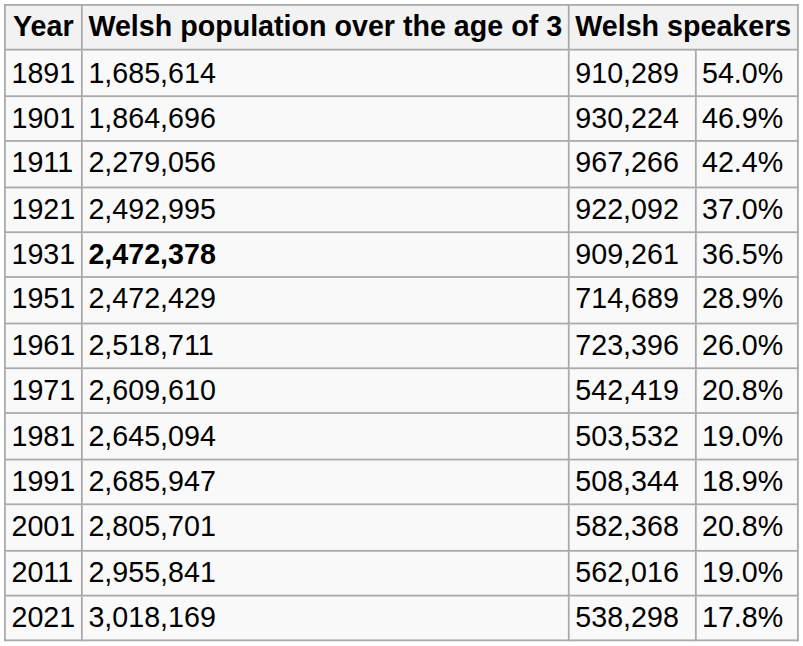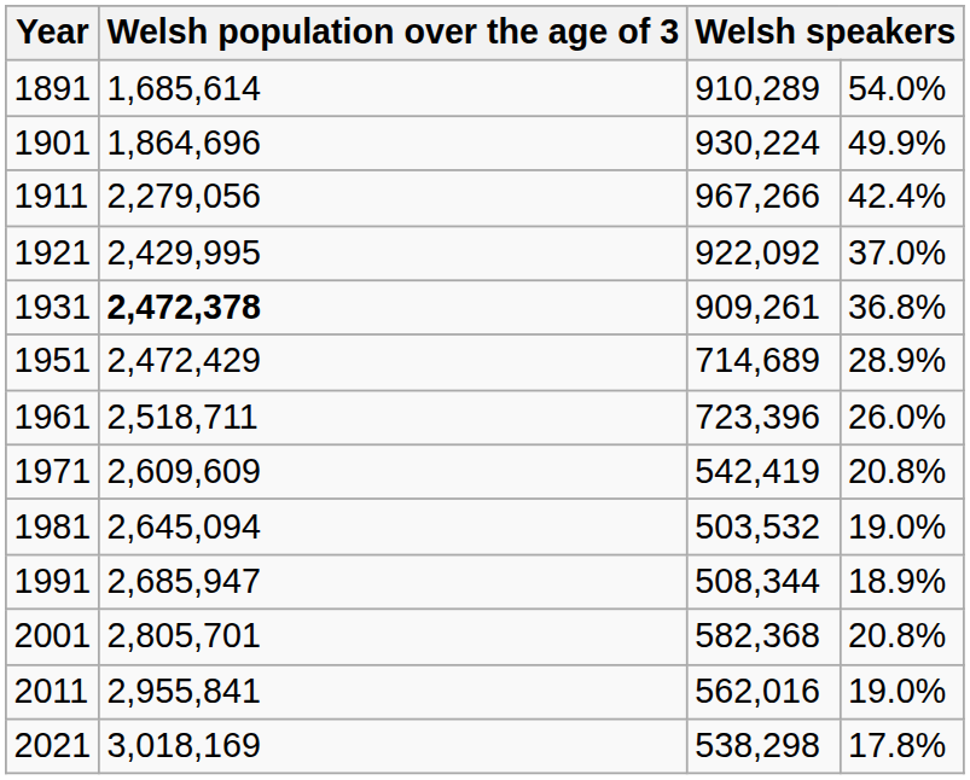1901 | column 4: 46.9% -> 49.9%
1921 | Welsh population over the age of 3: 2,492,995 -> 2,429,995
1931 | column 4: 36.5% -> 36.8%
1971 | Welsh population over the age of 3: 2,609,610 -> 2,609,609
